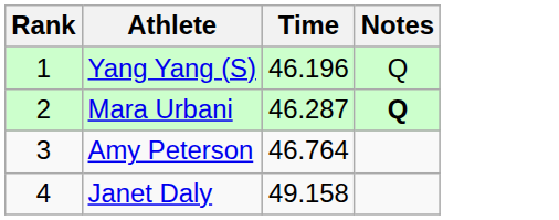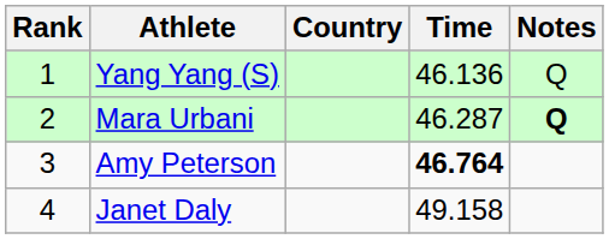+ column: Country
Yang Yang (S) | Time: 46.196 -> 46.136
Amy Peterson | Time: normal -> bold
